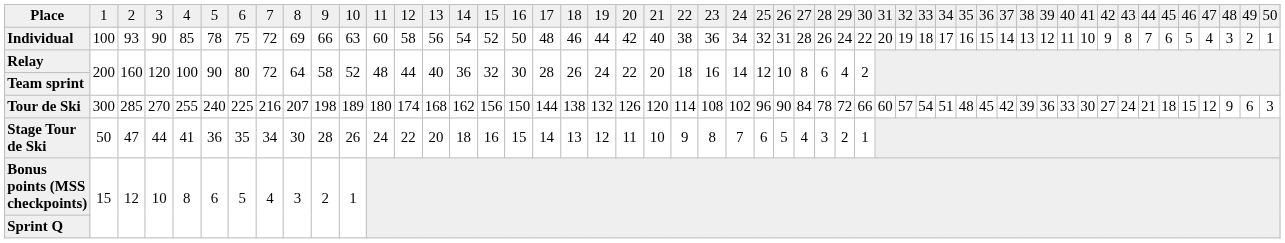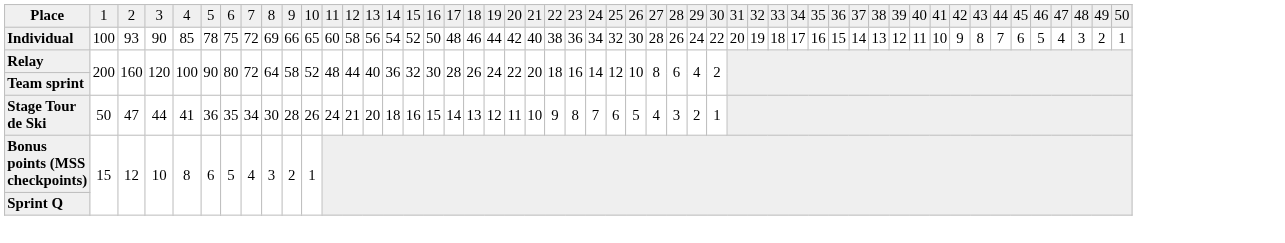Individual | column 11: 63 -> 65
Individual | column 27: 31 -> 30
- row: Tour de Ski | 300 | 285 | 270 | 255 | 240 | 225 | 216 | 207 | 198 | 189 | 180 | 174 | 168 | 162 | 156 | 150 | 144 | 138 | 132 | 126 | 120 | 114 | 108 | 102 | 96 | 90 | 84 | 78 | 72 | 66 | 60 | 57 | 54 | 51 | 48 | 45 | 42 | 39 | 36 | 33 | 30 | 27 | 24 | 21 | 18 | 15 | 12 | 9 | 6 | 3
Stage Tour de Ski | column 13: 22 -> 21
